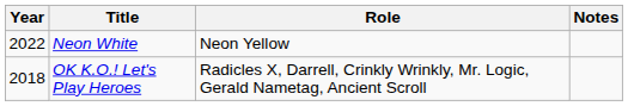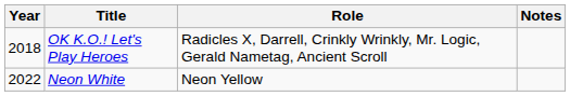rows swapped: OK K.O.! Let's Play Heroes <-> Neon White
